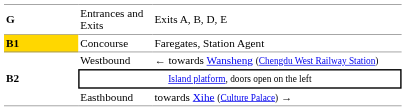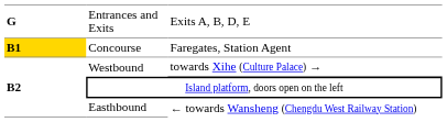Westbound | column 3: ← towards Wansheng (Chengdu West Railway Station) -> towards Xihe (Culture Palace) →
Easthbound | column 3: towards Xihe (Culture Palace) → -> ← towards Wansheng (Chengdu West Railway Station)
